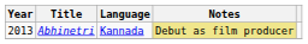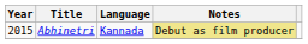Abhinetri | Year: 2013 -> 2015
